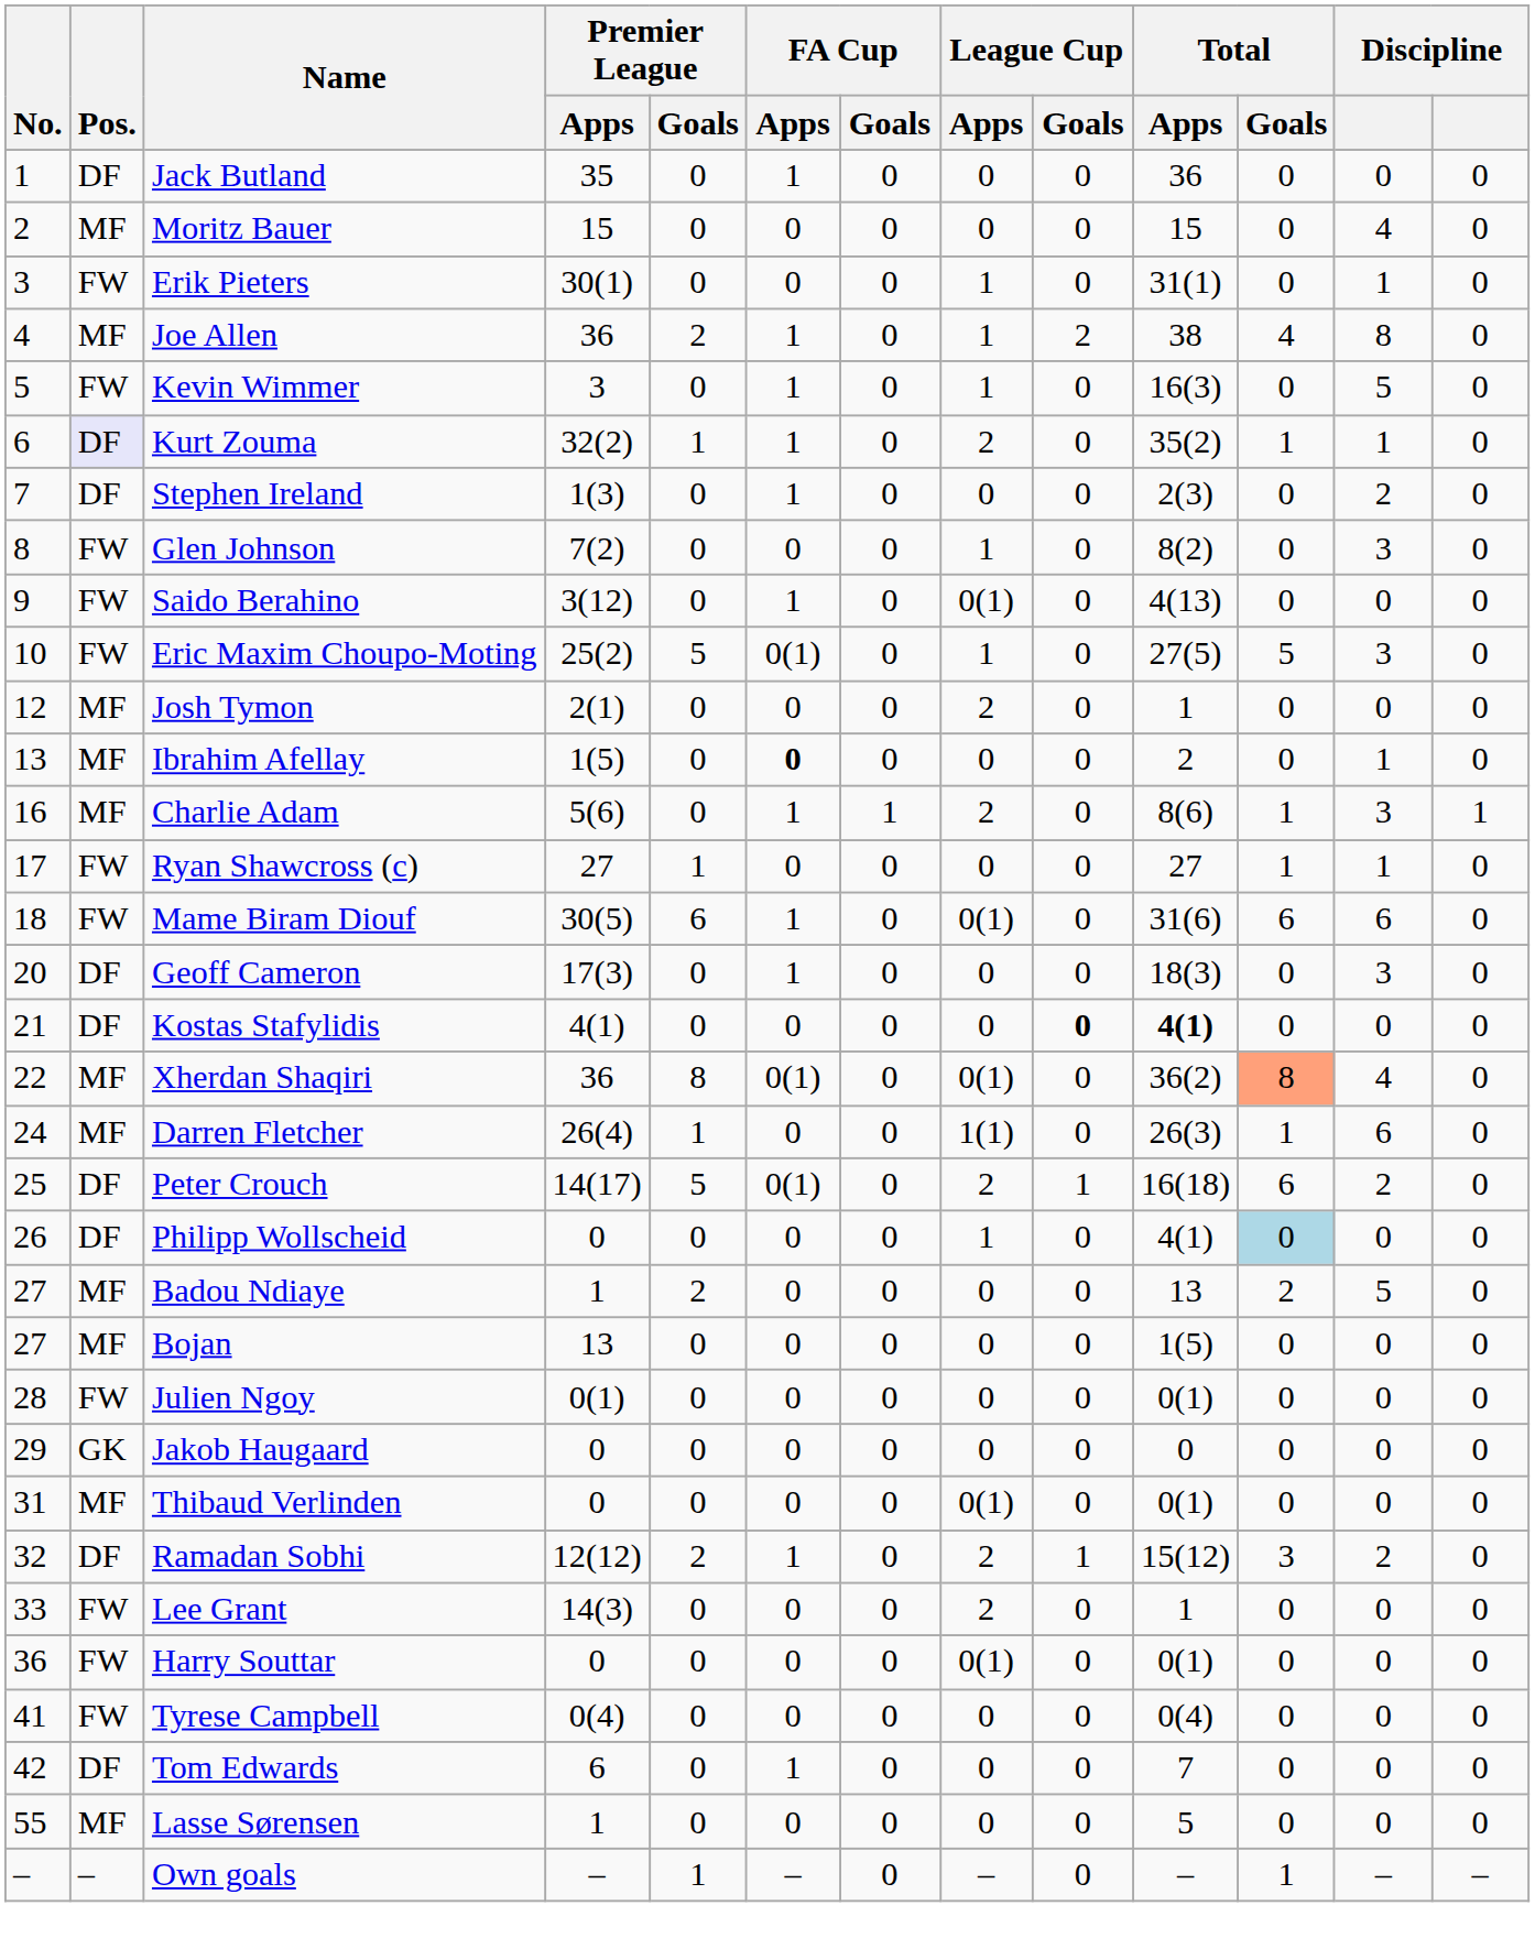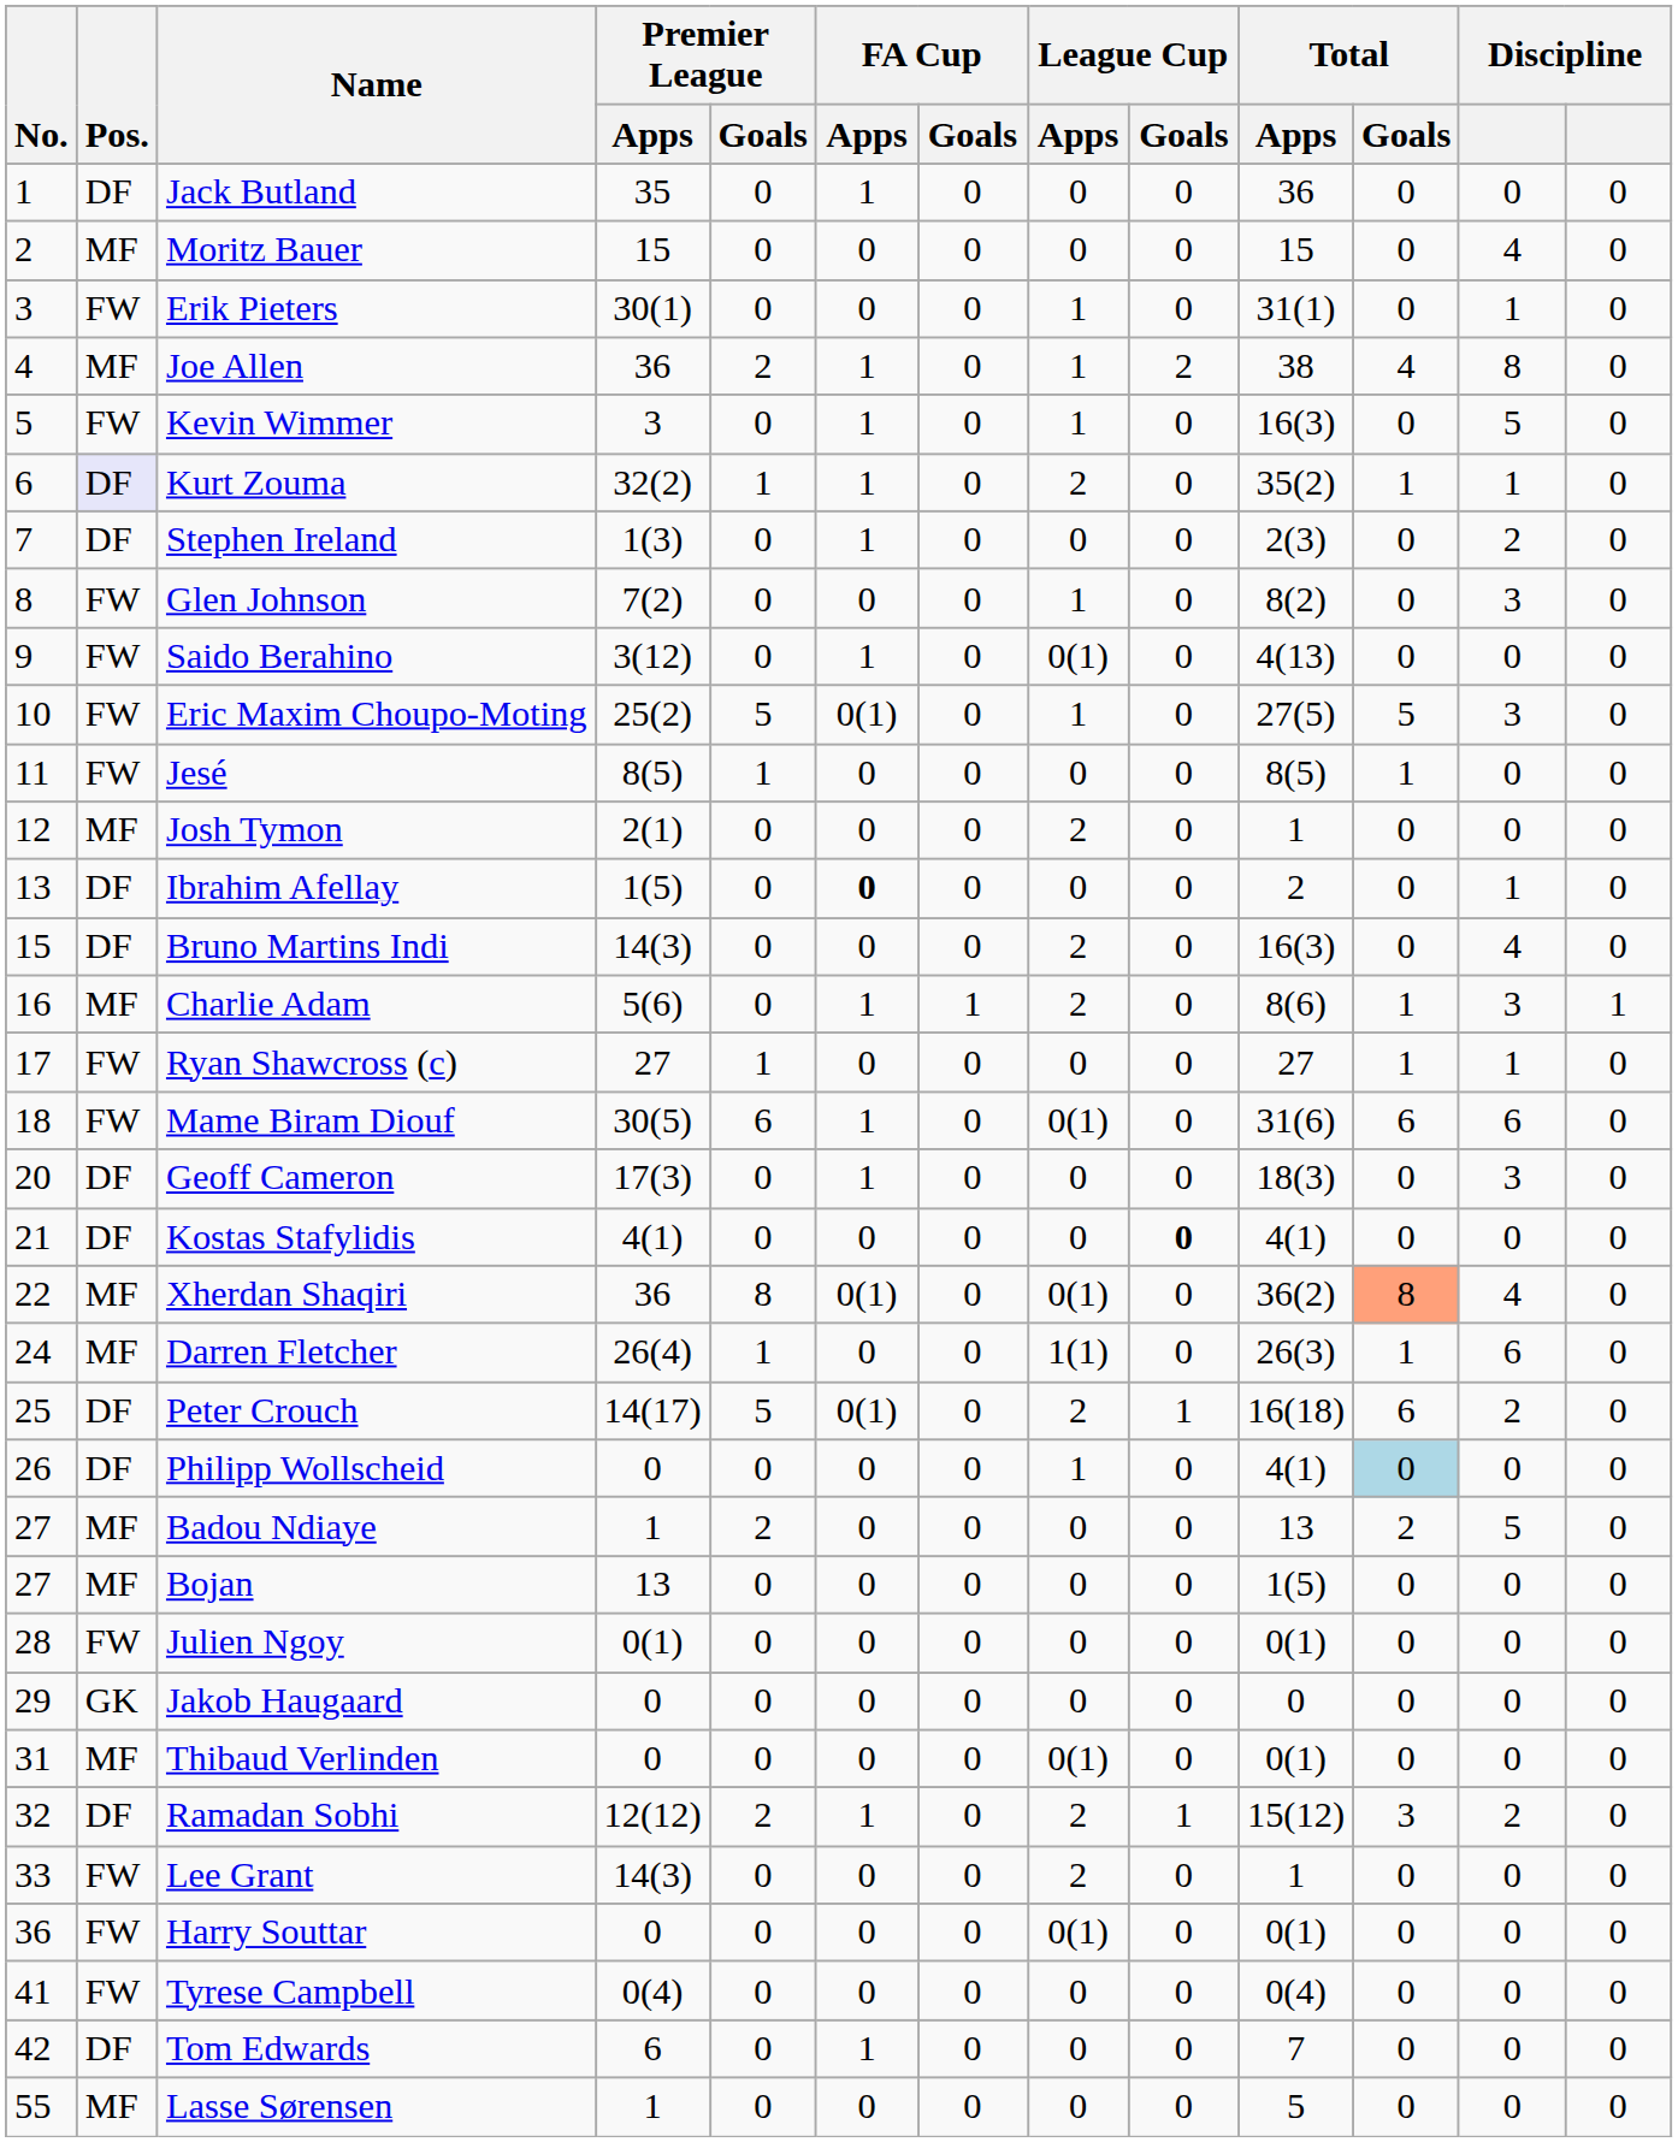+ row: 11 | FW | Jesé | 8(5) | 1 | 0 | 0 | 0 | 0 | 8(5) | 1 | 0 | 0
Ibrahim Afellay | Pos.: MF -> DF
+ row: 15 | DF | Bruno Martins Indi | 14(3) | 0 | 0 | 0 | 2 | 0 | 16(3) | 0 | 4 | 0
Kostas Stafylidis | Total / Apps: bold -> normal
- row: – | – | Own goals | – | 1 | – | 0 | – | 0 | – | 1 | – | –
